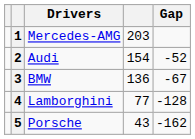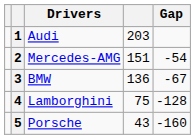1 | Drivers: Mercedes-AMG -> Audi
2 | Drivers: Audi -> Mercedes-AMG
2 | column 4: 154 -> 151
2 | Gap: -52 -> -54
4 | column 4: 77 -> 75
5 | Gap: -162 -> -160
